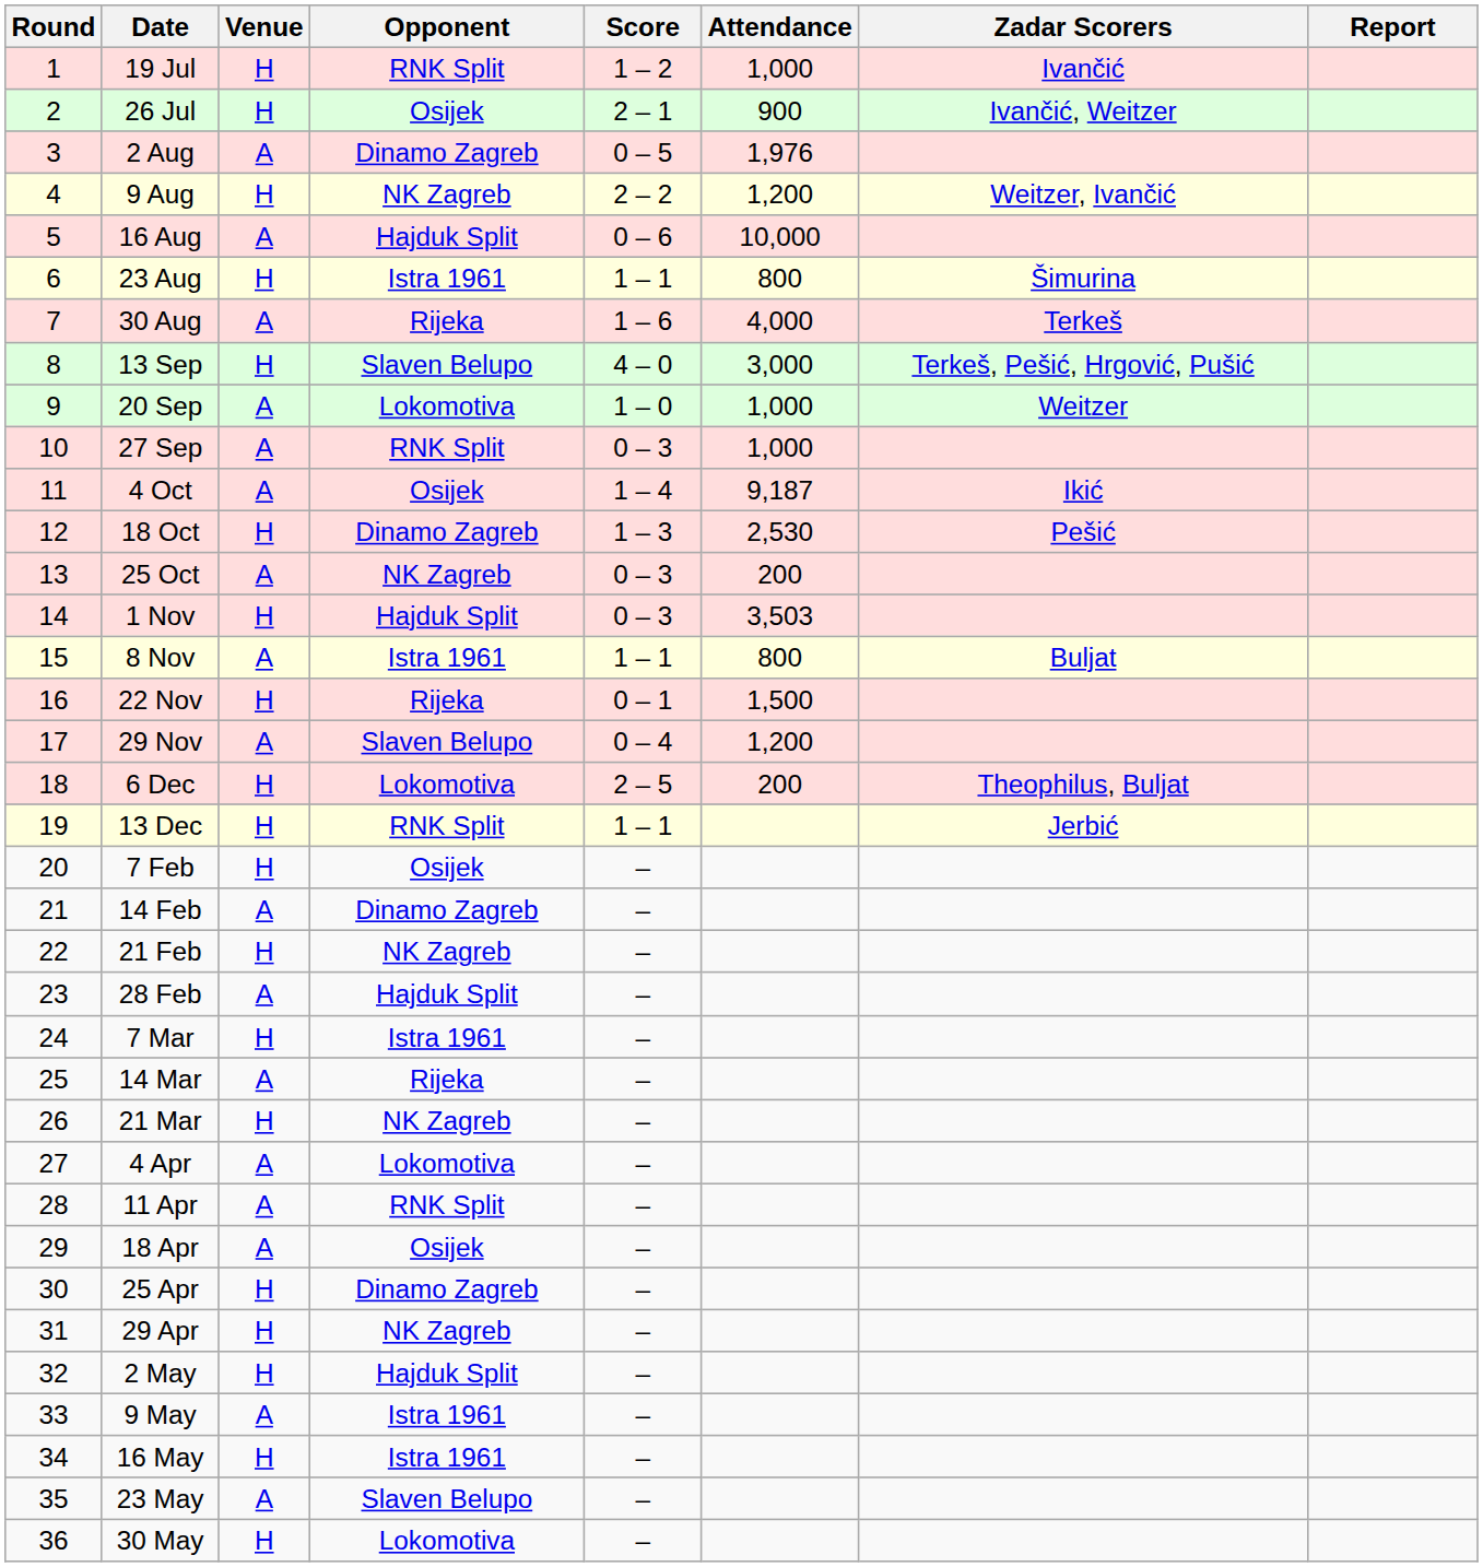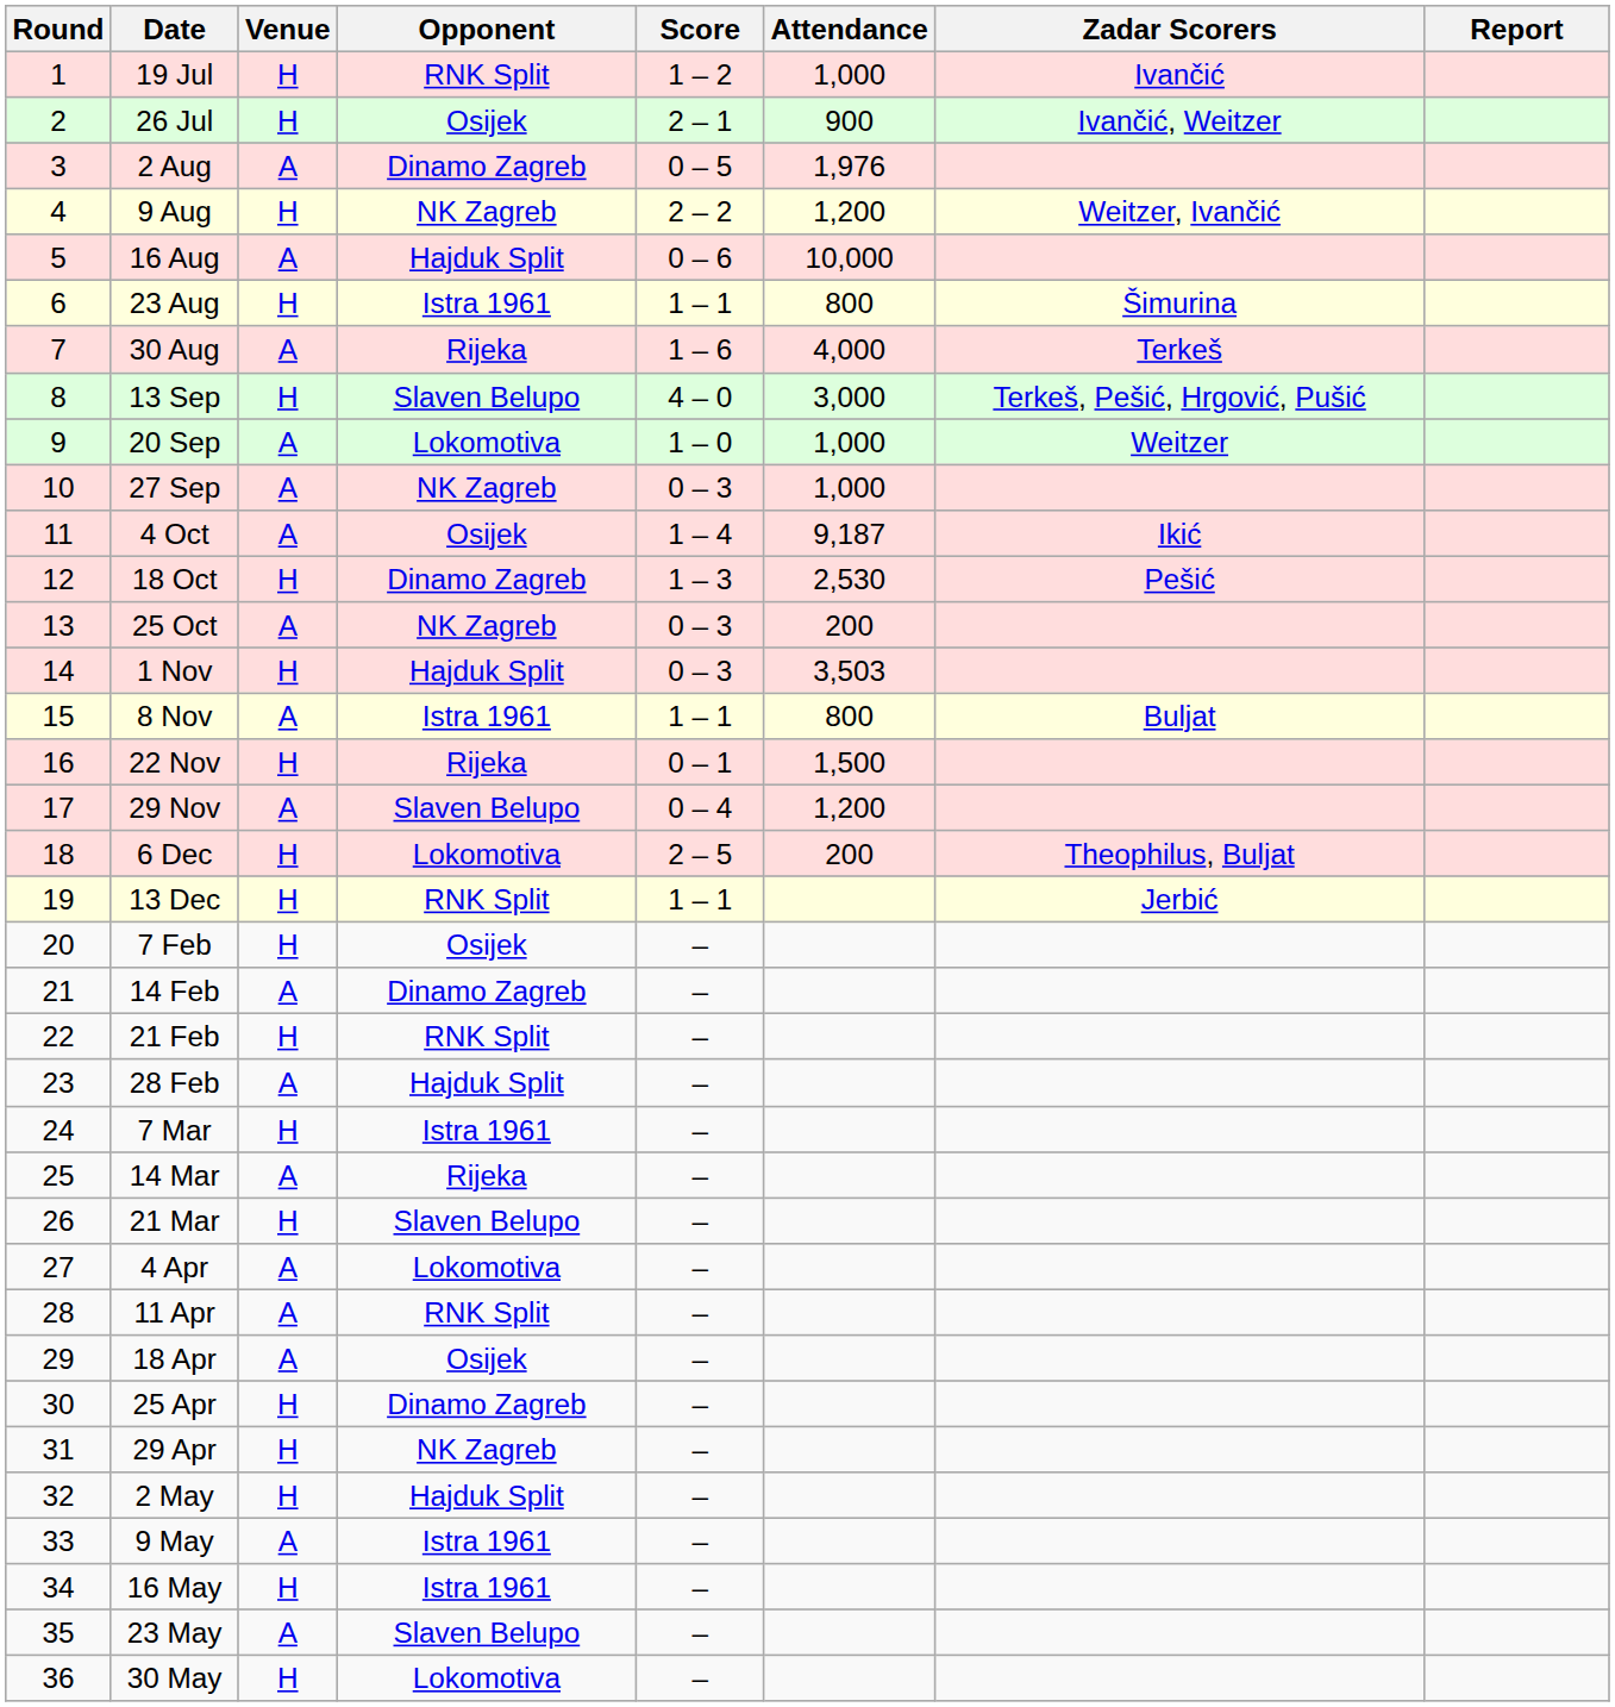27 Sep | Opponent: RNK Split -> NK Zagreb
21 Feb | Opponent: NK Zagreb -> RNK Split
21 Mar | Opponent: NK Zagreb -> Slaven Belupo
